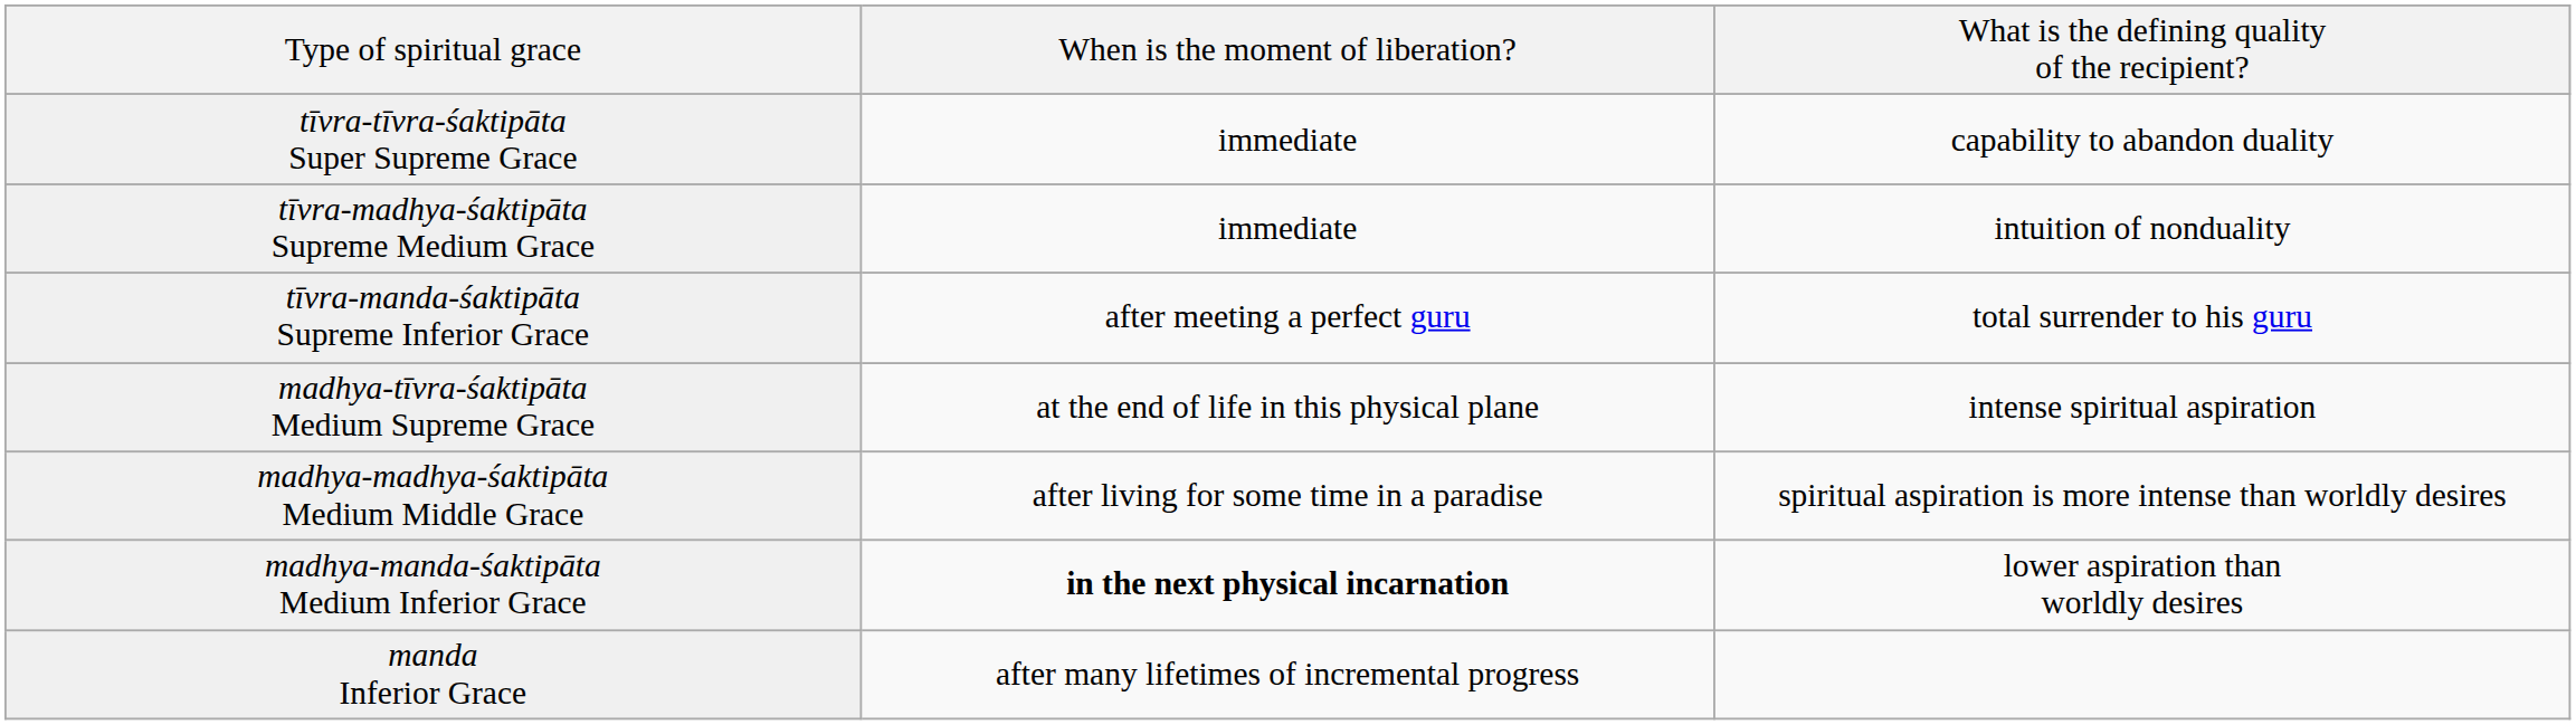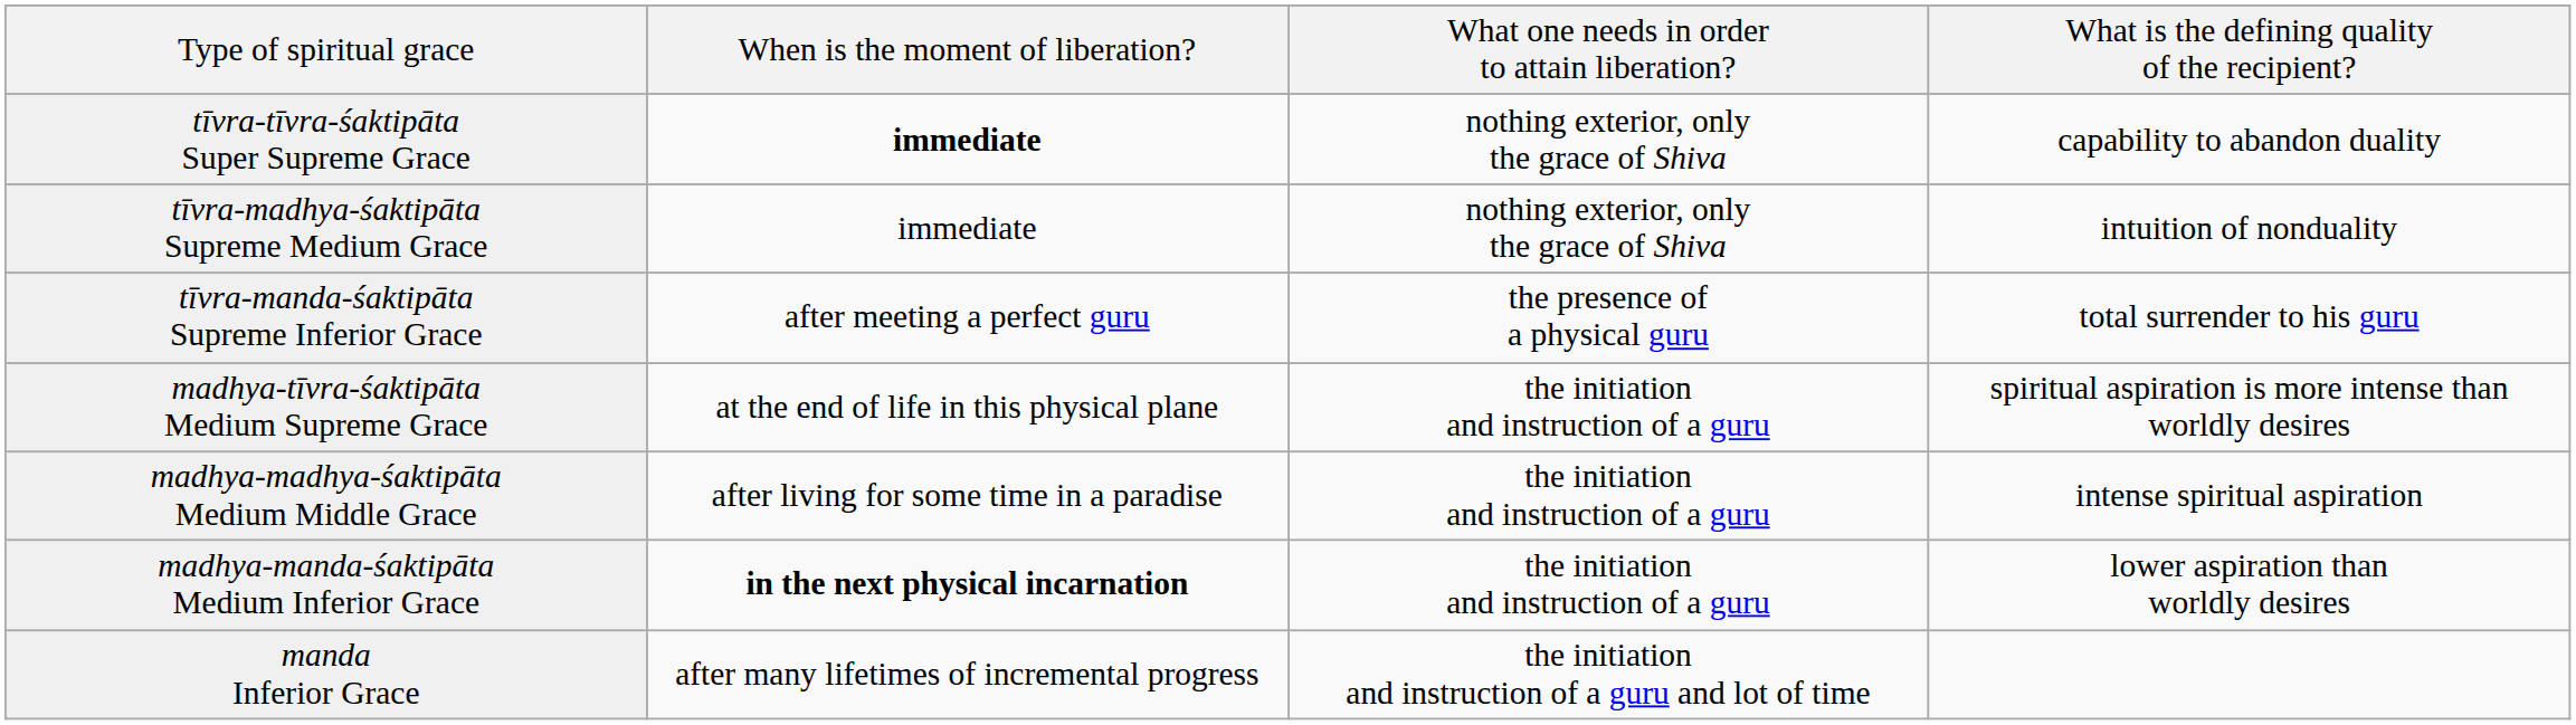+ column: What one needs in order to attain liberation? | nothing exterior, only the grace of Shiva | nothing exterior, only the grace of Shiva | the presence of a physical guru | the initiation and instruction of a guru | the initiation and instruction of a guru | the initiation and instruction of a guru | the initiation and instruction of a guru and lot of time
tīvra-tīvra-śaktipāta Super Supreme Grace | When is the moment of liberation?: normal -> bold
madhya-tīvra-śaktipāta Medium Supreme Grace | What is the defining quality of the recipient?: intense spiritual aspiration -> spiritual aspiration is more intense than worldly desires
madhya-madhya-śaktipāta Medium Middle Grace | What is the defining quality of the recipient?: spiritual aspiration is more intense than worldly desires -> intense spiritual aspiration
